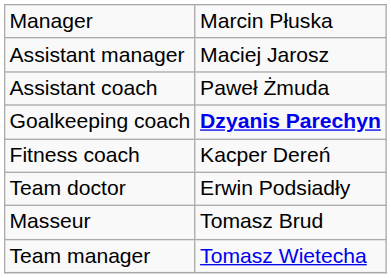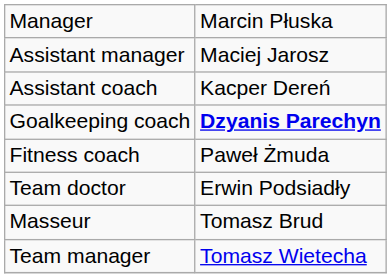Assistant coach | column 2: Paweł Żmuda -> Kacper Dereń
Fitness coach | column 2: Kacper Dereń -> Paweł Żmuda
